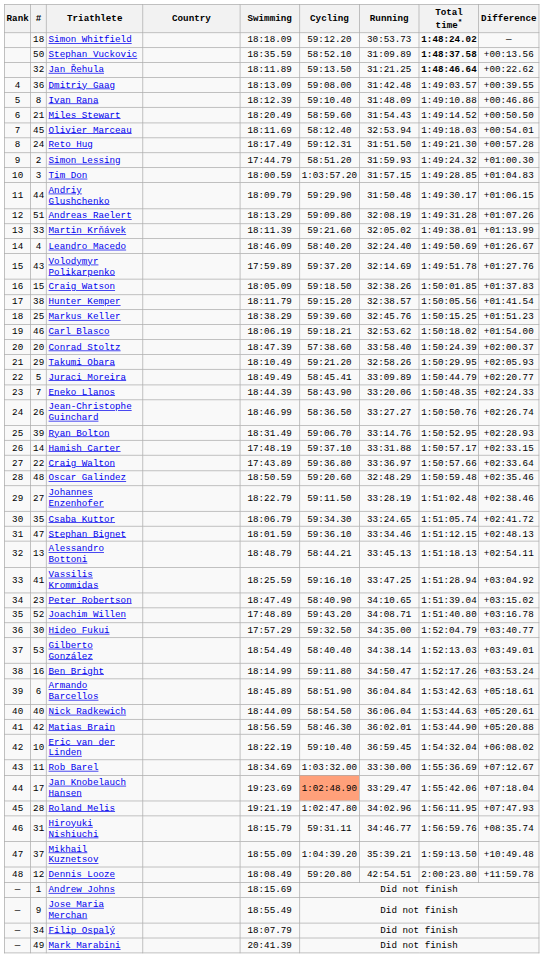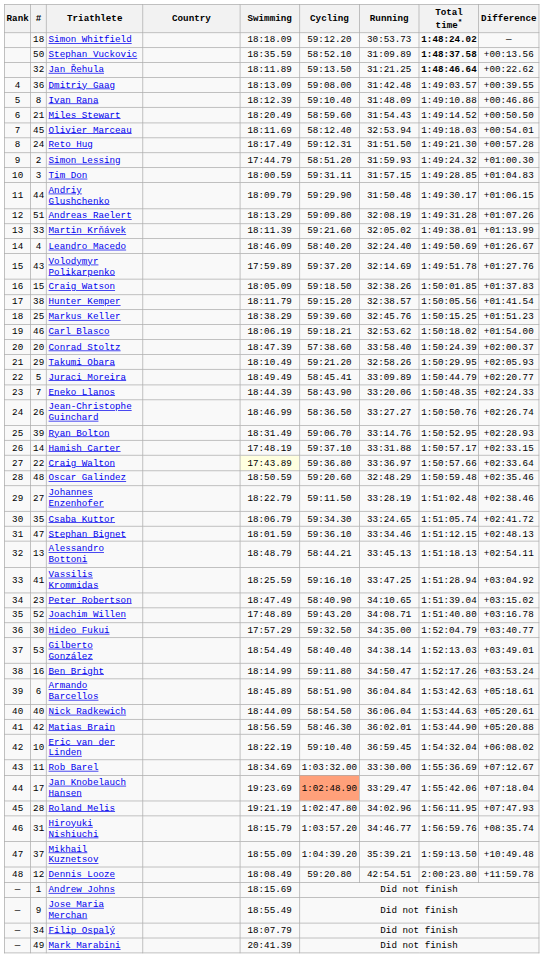Tim Don | Cycling: 1:03:57.20 -> 59:31.11
Craig Walton | Swimming: no background -> lightyellow background
Hiroyuki Nishiuchi | Cycling: 59:31.11 -> 1:03:57.20
